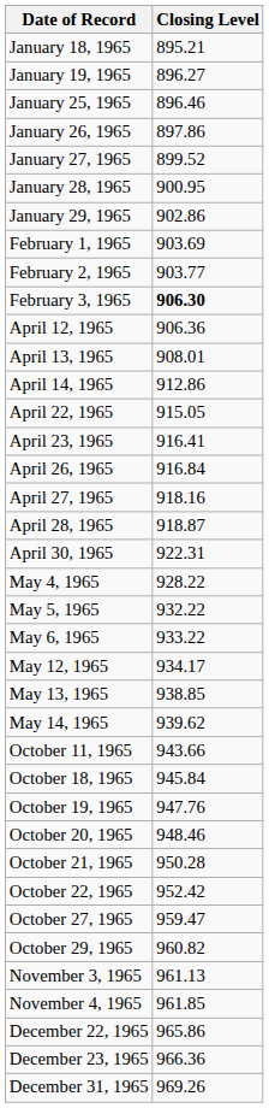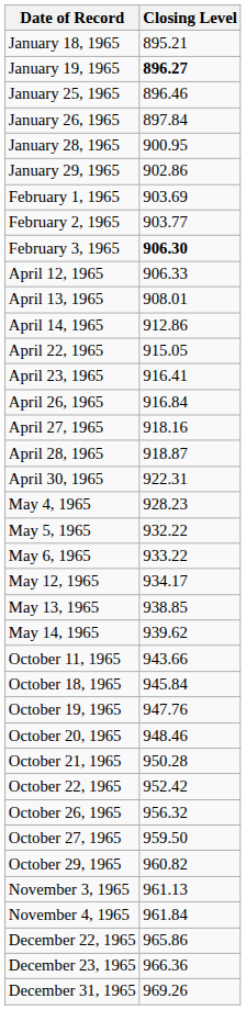January 19, 1965 | Closing Level: normal -> bold
January 26, 1965 | Closing Level: 897.86 -> 897.84
- row: January 27, 1965 | 899.52
April 12, 1965 | Closing Level: 906.36 -> 906.33
May 4, 1965 | Closing Level: 928.22 -> 928.23
+ row: October 26, 1965 | 956.32
October 27, 1965 | Closing Level: 959.47 -> 959.50
November 4, 1965 | Closing Level: 961.85 -> 961.84
